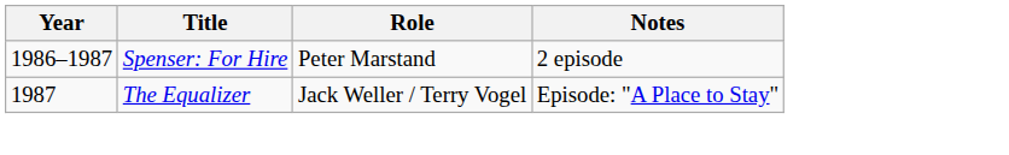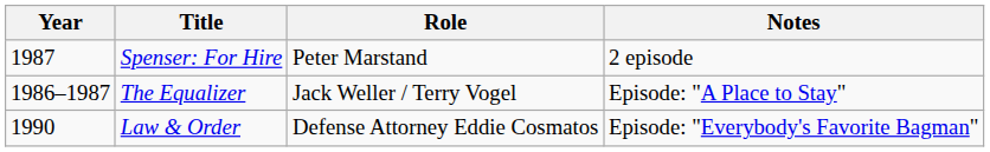Spenser: For Hire | Year: 1986–1987 -> 1987
The Equalizer | Year: 1987 -> 1986–1987
+ row: 1990 | Law & Order | Defense Attorney Eddie Cosmatos | Episode: "Everybody's Favorite Bagman"
